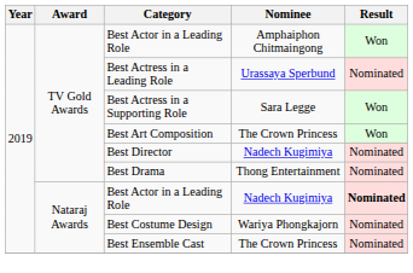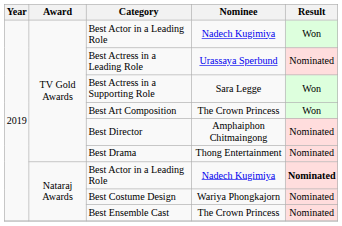TV Gold Awards / Best Actor in a Leading Role | Nominee: Amphaiphon Chitmaingong -> Nadech Kugimiya
Best Director | Nominee: Nadech Kugimiya -> Amphaiphon Chitmaingong
